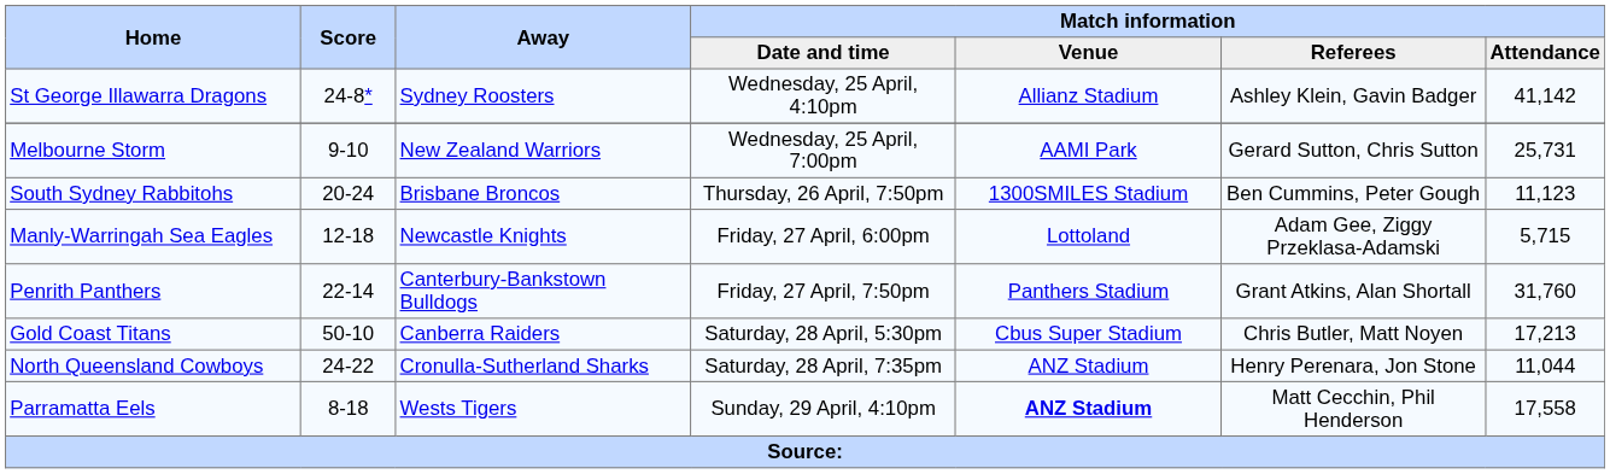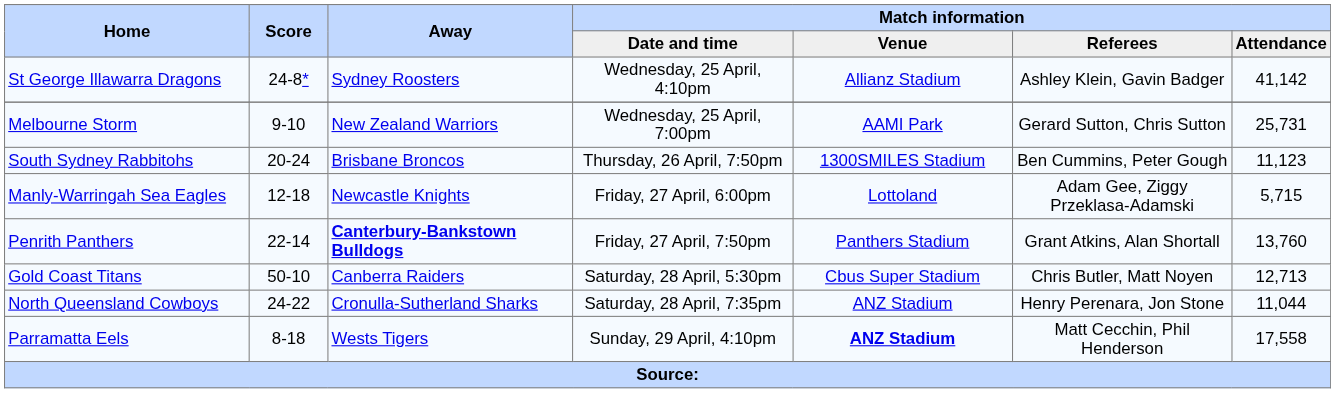Penrith Panthers | Away: normal -> bold
Penrith Panthers | Match information / Attendance: 31,760 -> 13,760
Gold Coast Titans | Match information / Attendance: 17,213 -> 12,713
